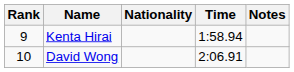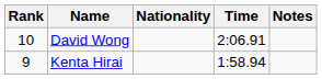rows swapped: Kenta Hirai <-> David Wong
